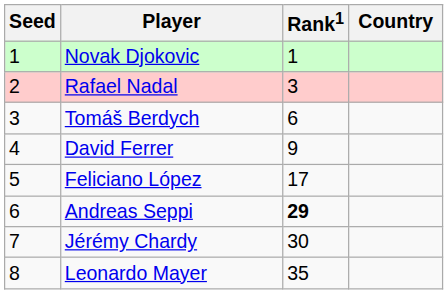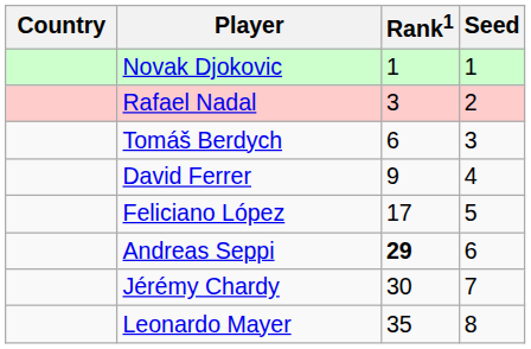columns swapped: Country <-> Seed
